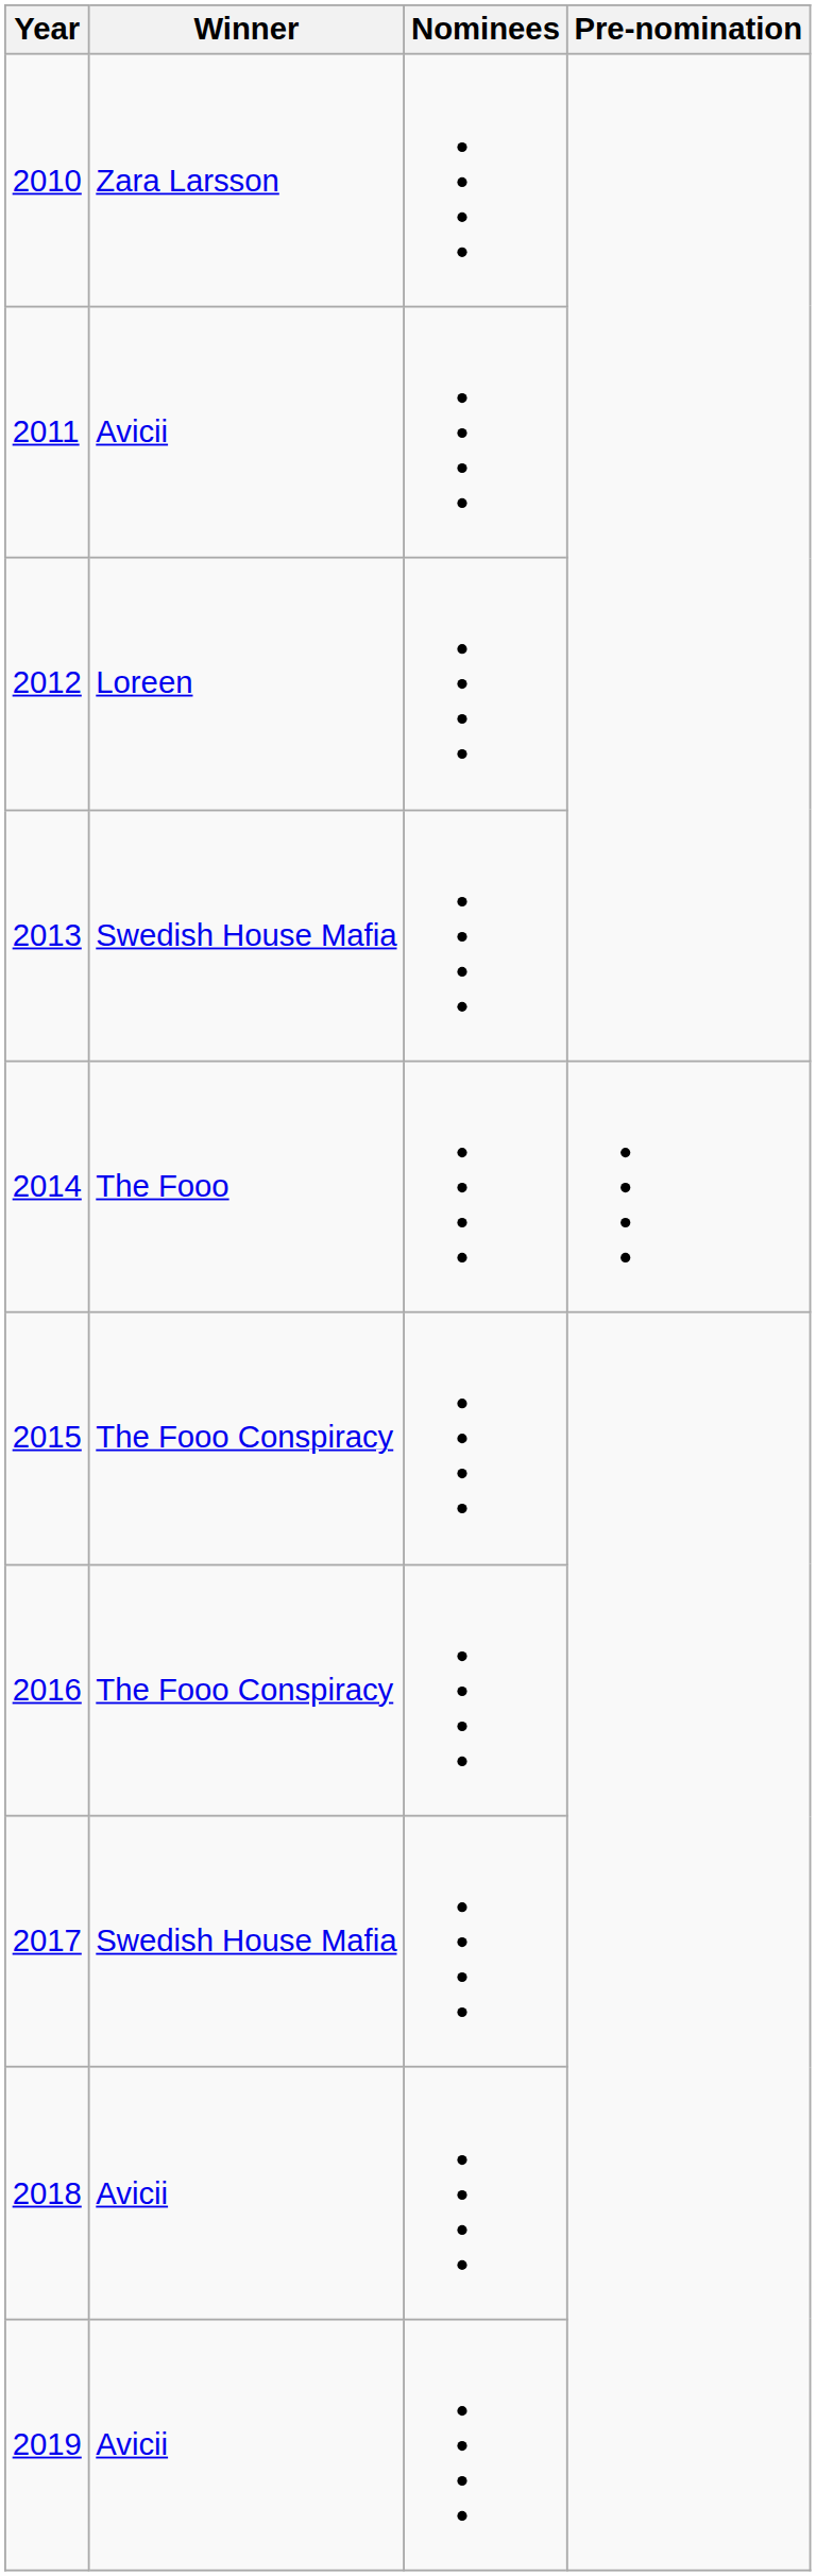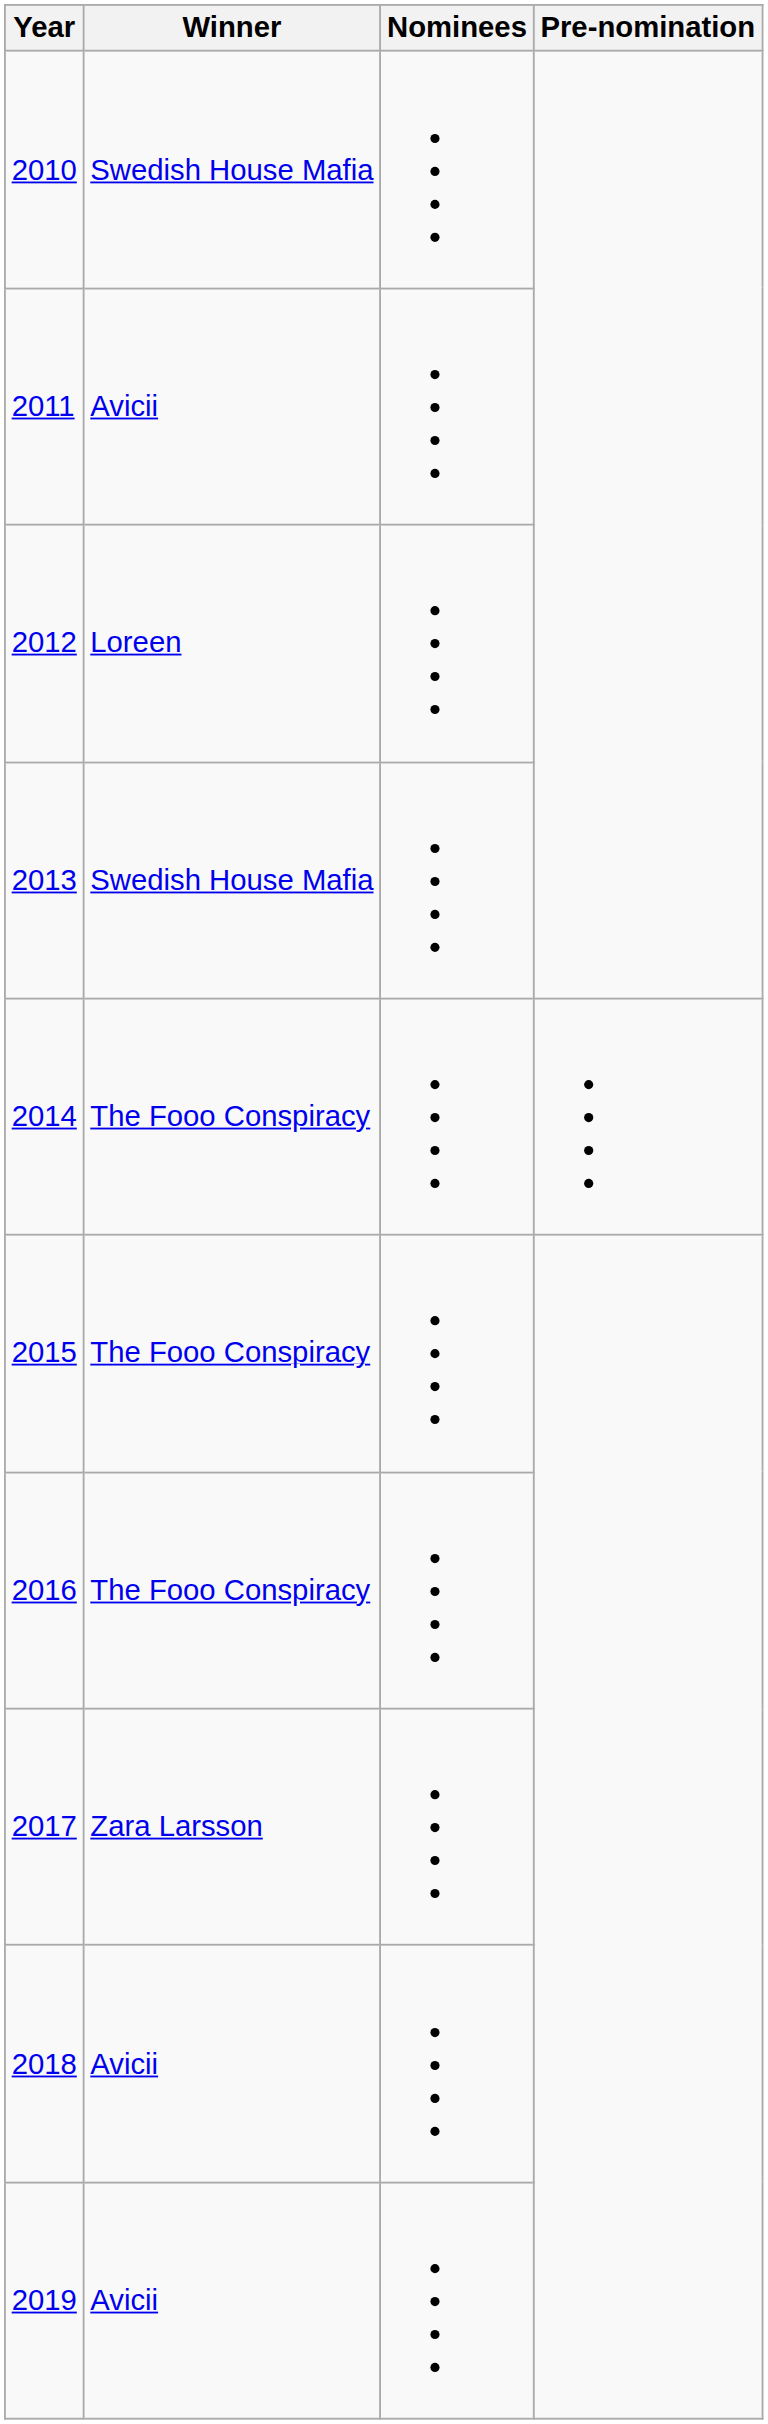2010 | Winner: Zara Larsson -> Swedish House Mafia
2014 | Winner: The Fooo -> The Fooo Conspiracy
2017 | Winner: Swedish House Mafia -> Zara Larsson
